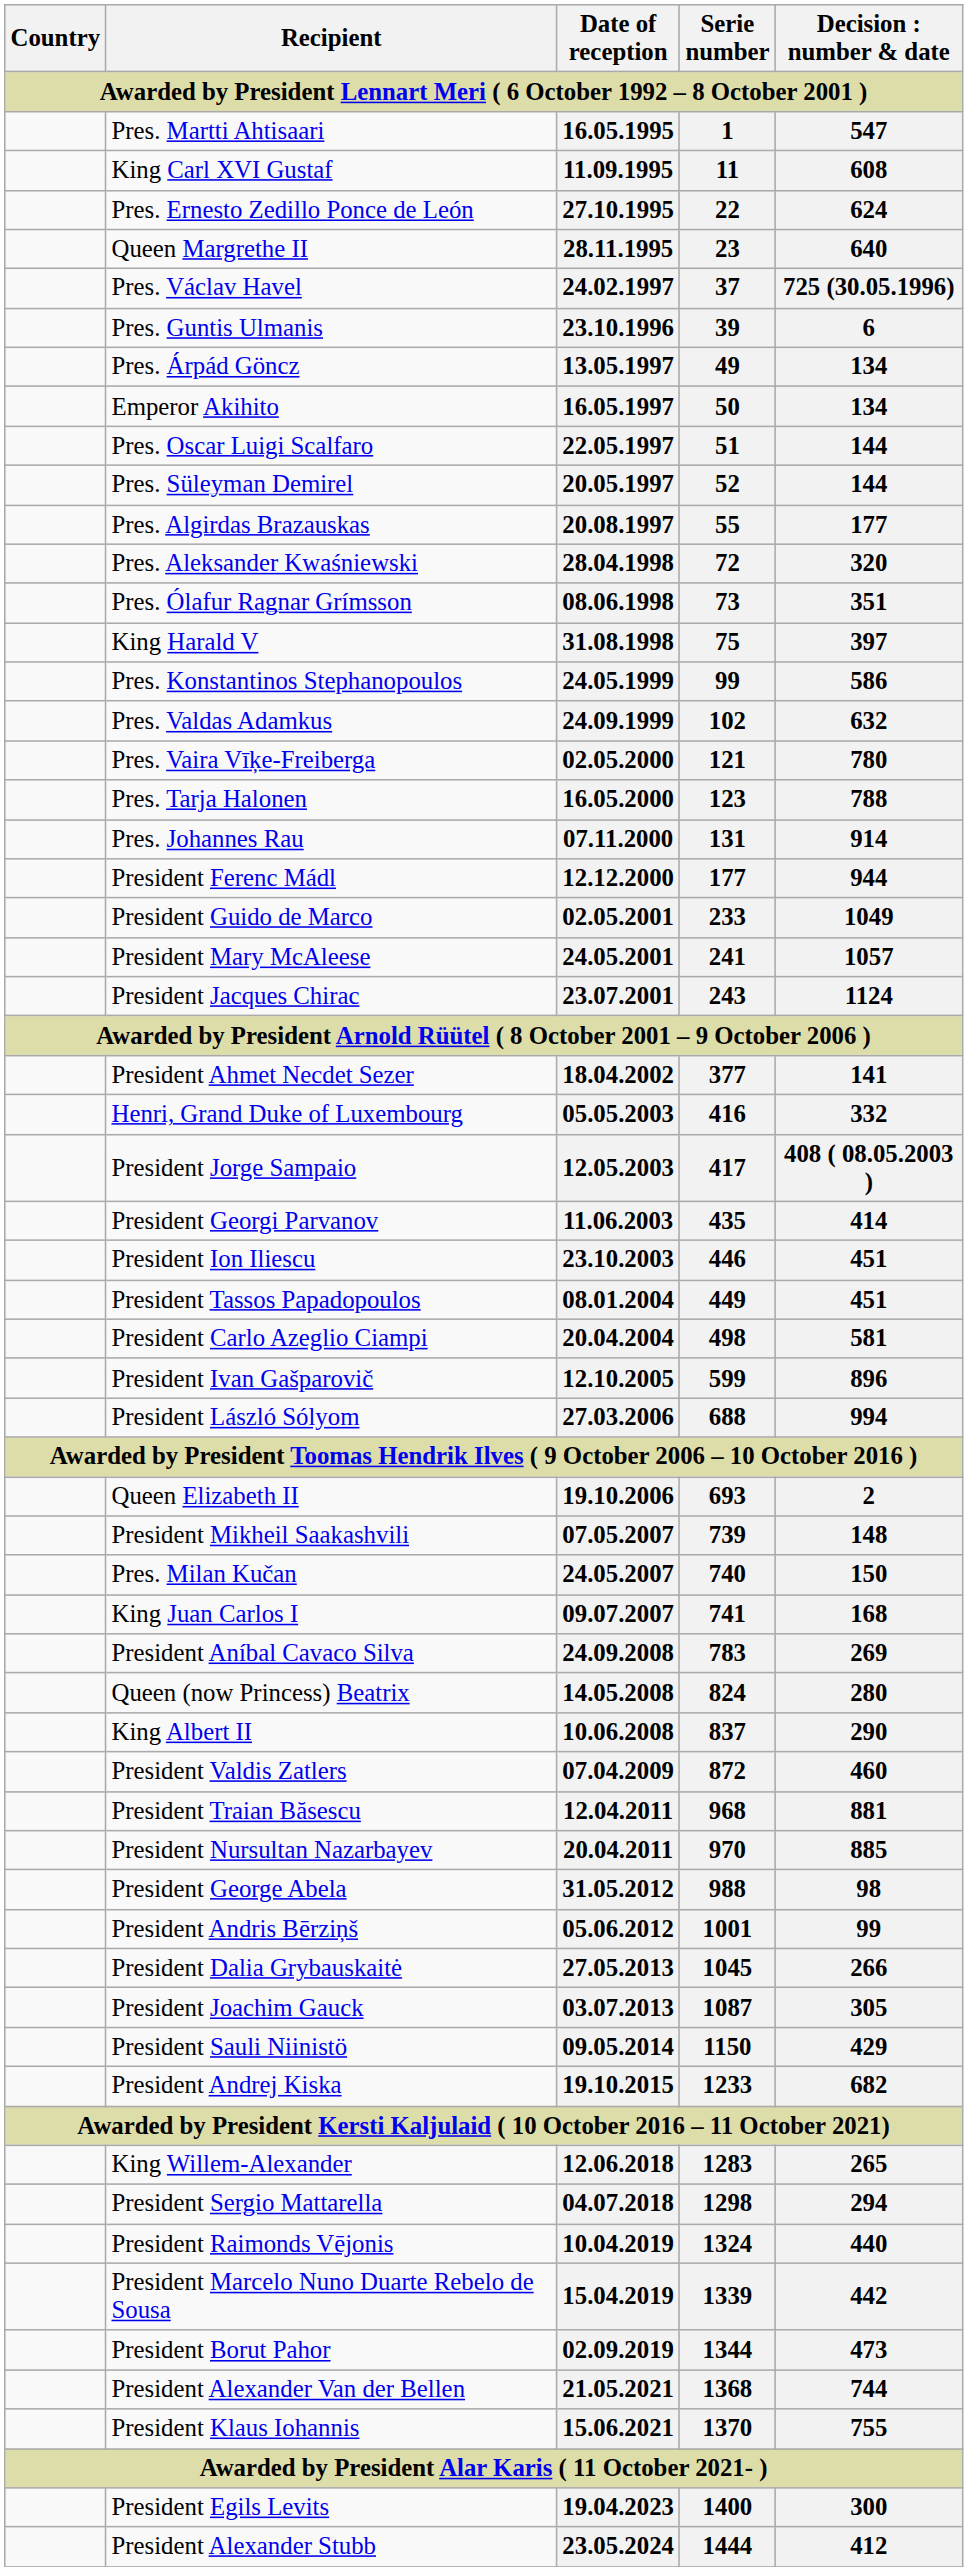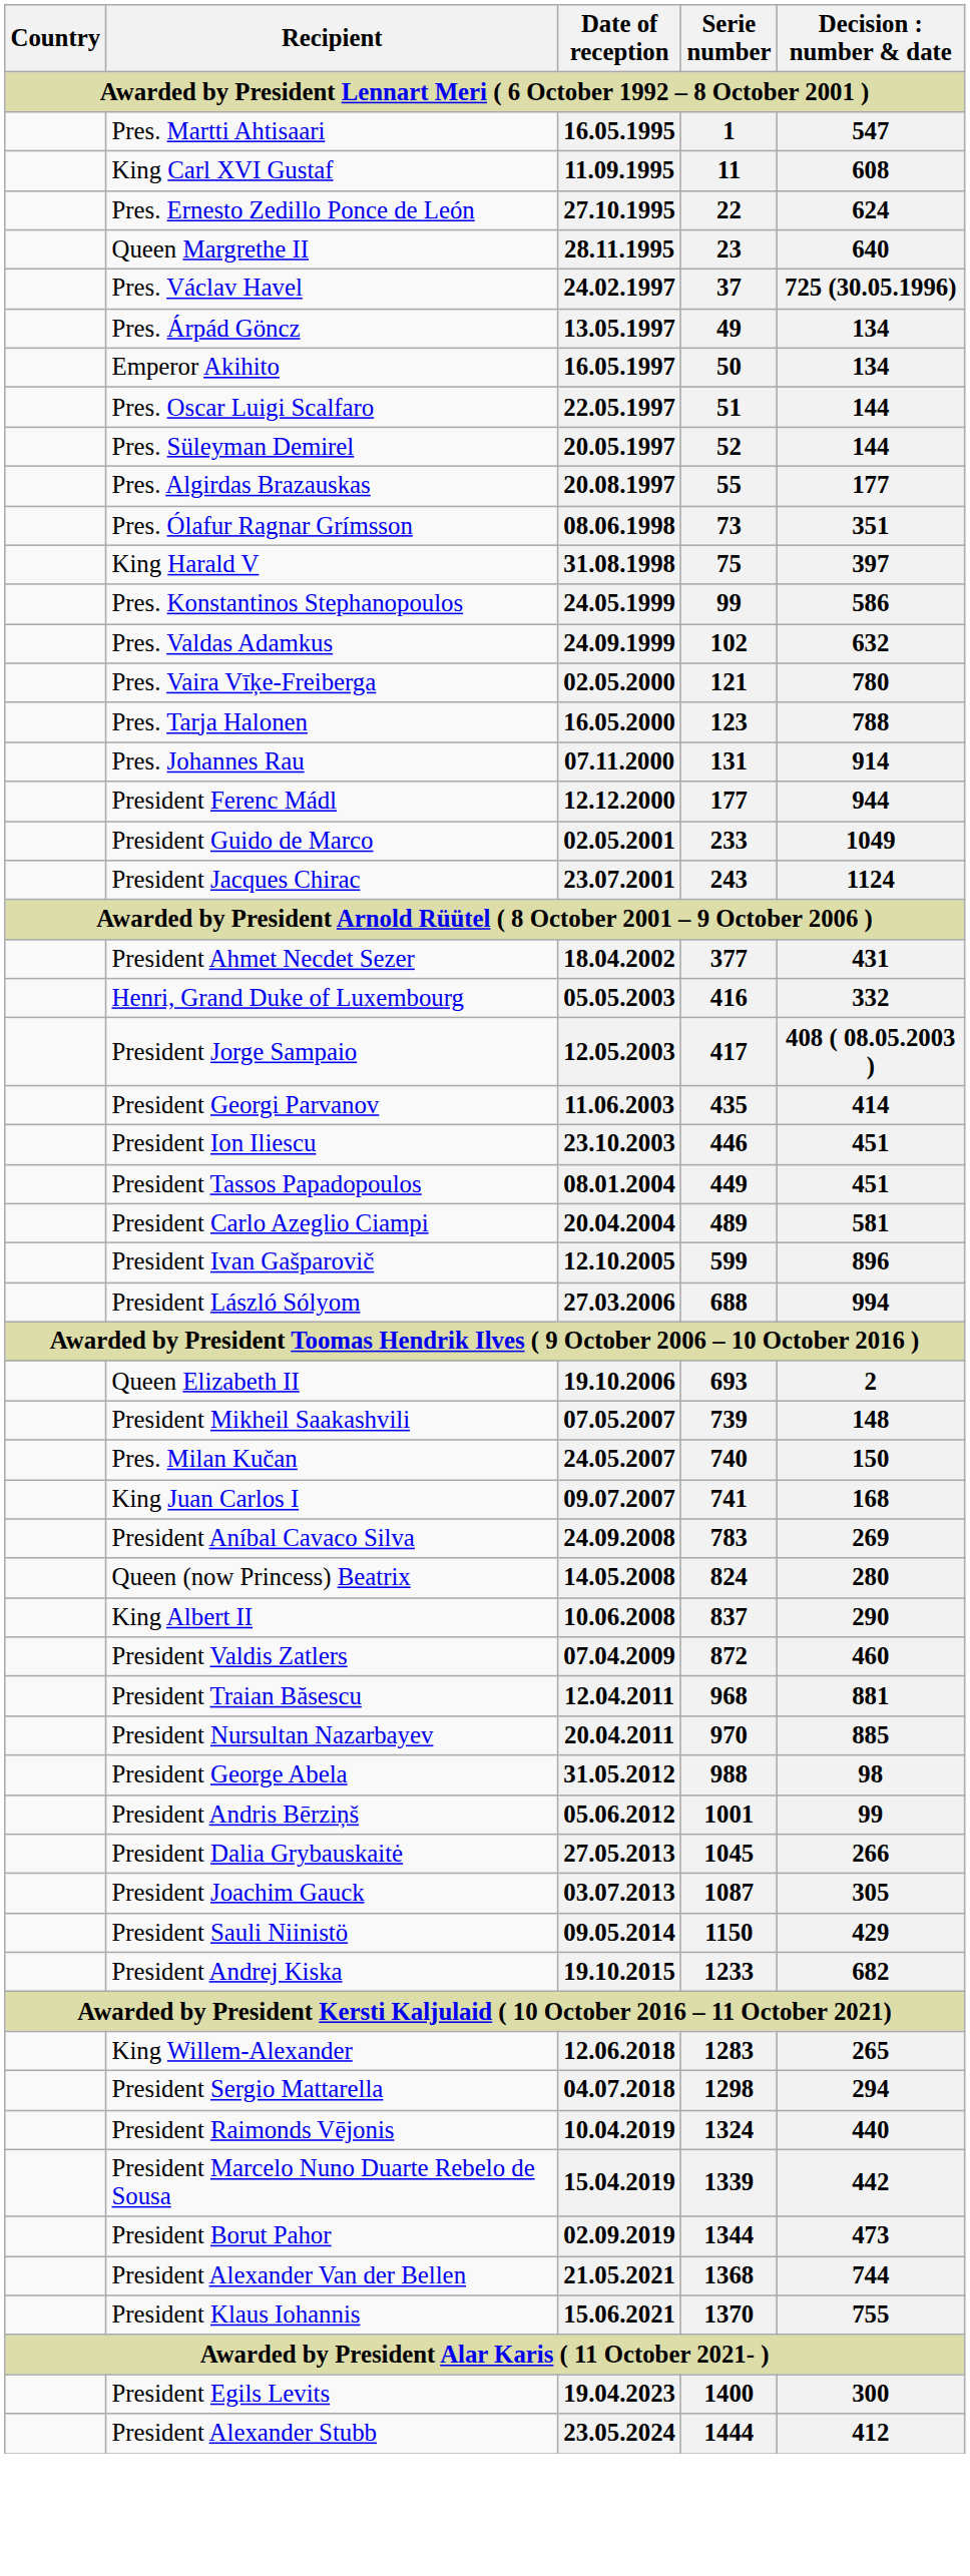- row: Pres. Guntis Ulmanis | 23.10.1996 | 39 | 6
- row: Pres. Aleksander Kwaśniewski | 28.04.1998 | 72 | 320
- row: President Mary McAleese | 24.05.2001 | 241 | 1057
18.04.2002 | column 5: 141 -> 431
20.04.2004 | Serie number: 498 -> 489
